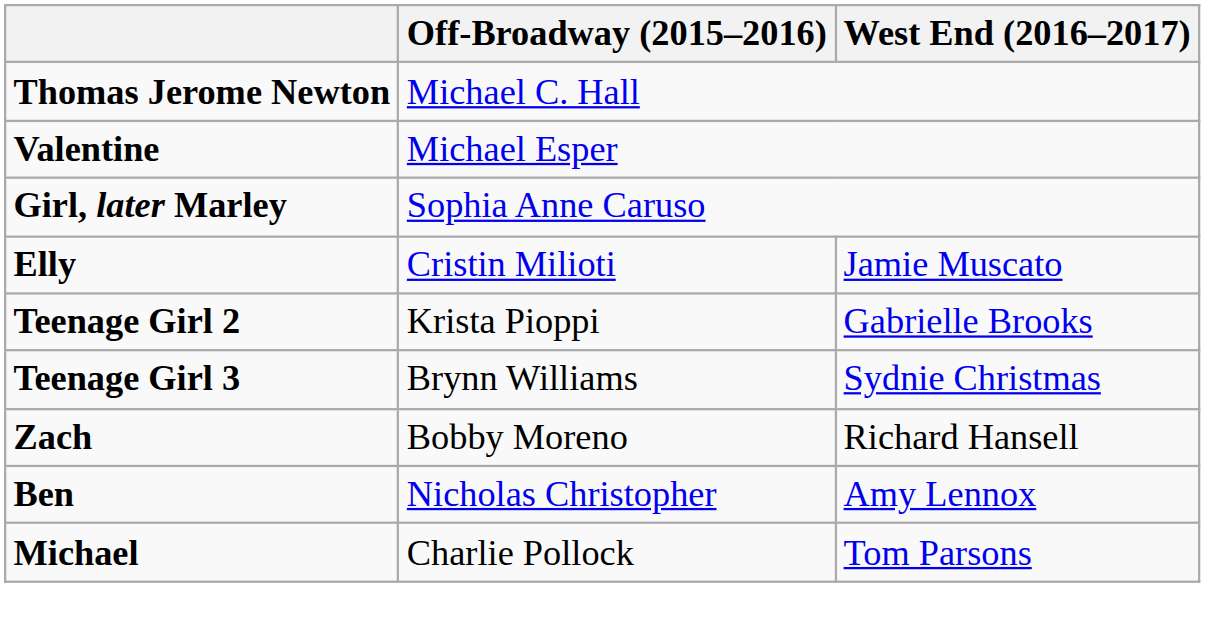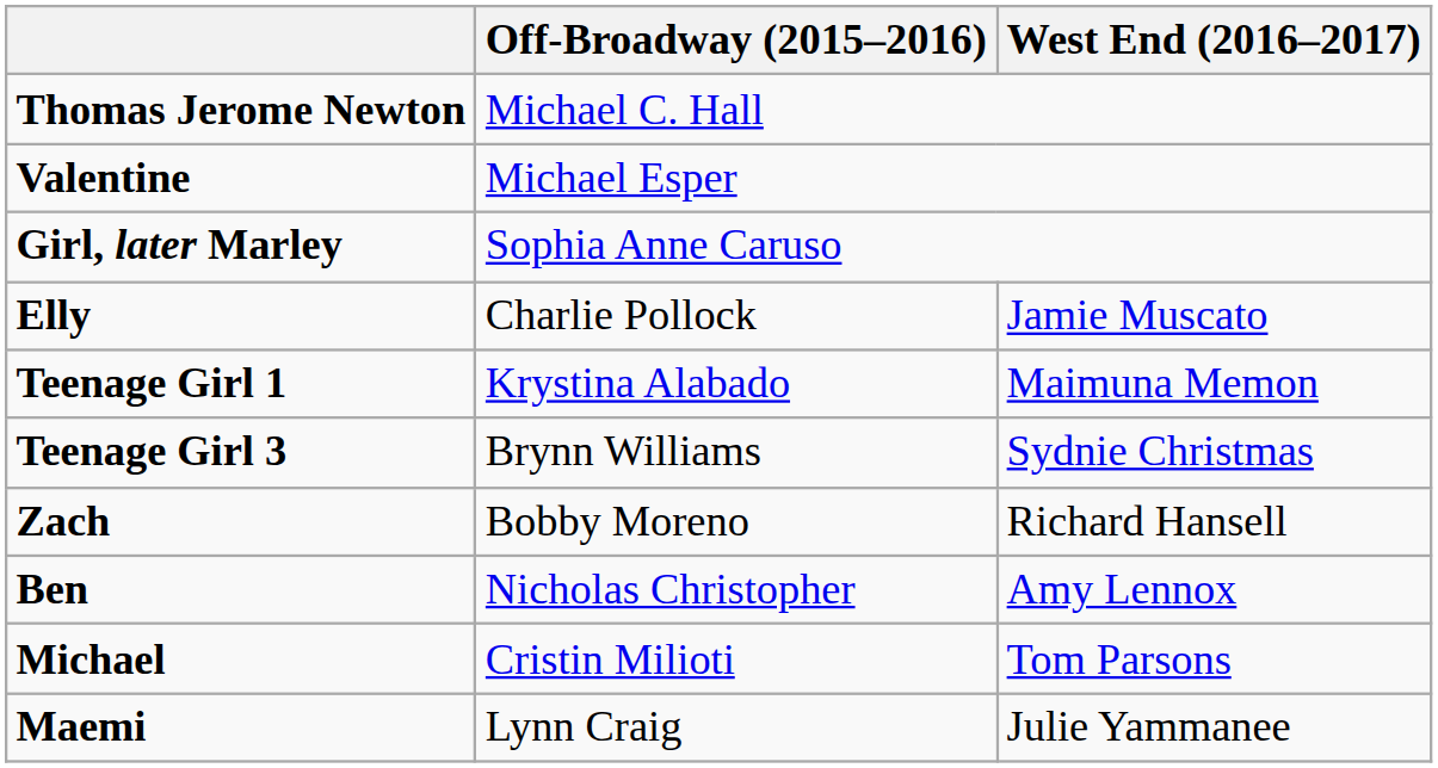Elly | Off-Broadway (2015–2016): Cristin Milioti -> Charlie Pollock
+ row: Teenage Girl 1 | Krystina Alabado | Maimuna Memon
- row: Teenage Girl 2 | Krista Pioppi | Gabrielle Brooks
Michael | Off-Broadway (2015–2016): Charlie Pollock -> Cristin Milioti
+ row: Maemi | Lynn Craig | Julie Yammanee
